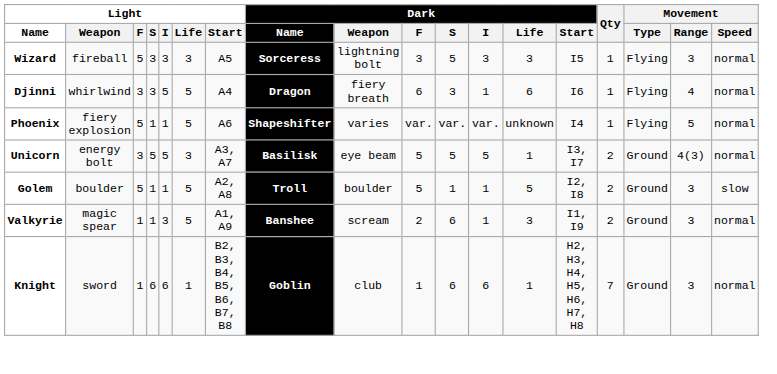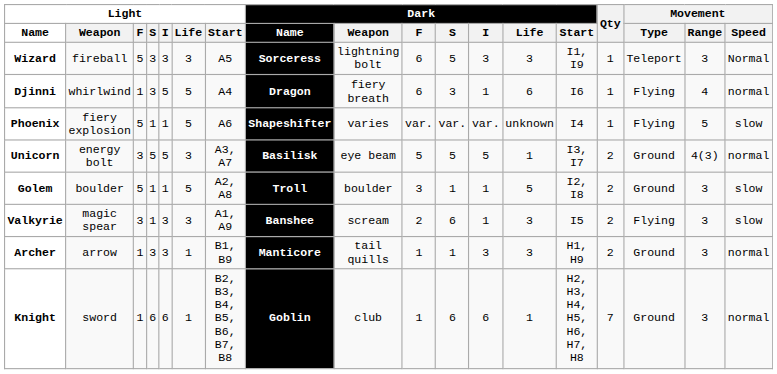Wizard | Dark / F: 3 -> 6
Wizard | Dark / Start: I5 -> I1, I9
Wizard | Movement / Type: Flying -> Teleport
Wizard | Movement / Speed: normal -> Normal
Djinni | Light / F: 3 -> 1
Phoenix | Movement / Speed: normal -> slow
Golem | Dark / F: 5 -> 3
Valkyrie | Light / F: 1 -> 3
Valkyrie | Light / Life: 5 -> 3
Valkyrie | Dark / Start: I1, I9 -> I5
Valkyrie | Movement / Type: Ground -> Flying
Valkyrie | Movement / Speed: normal -> slow
+ row: Archer | arrow | 1 | 3 | 3 | 1 | B1, B9 | Manticore | tail quills | 1 | 1 | 3 | 3 | H1, H9 | 2 | Ground | 3 | normal
